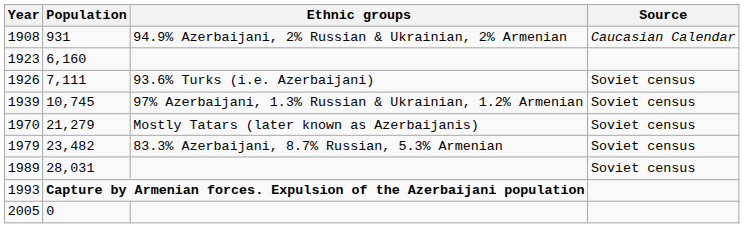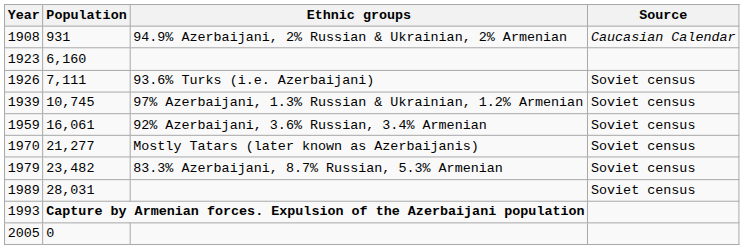+ row: 1959 | 16,061 | 92% Azerbaijani, 3.6% Russian, 3.4% Armenian | Soviet census
1970 | Population: 21,279 -> 21,277
